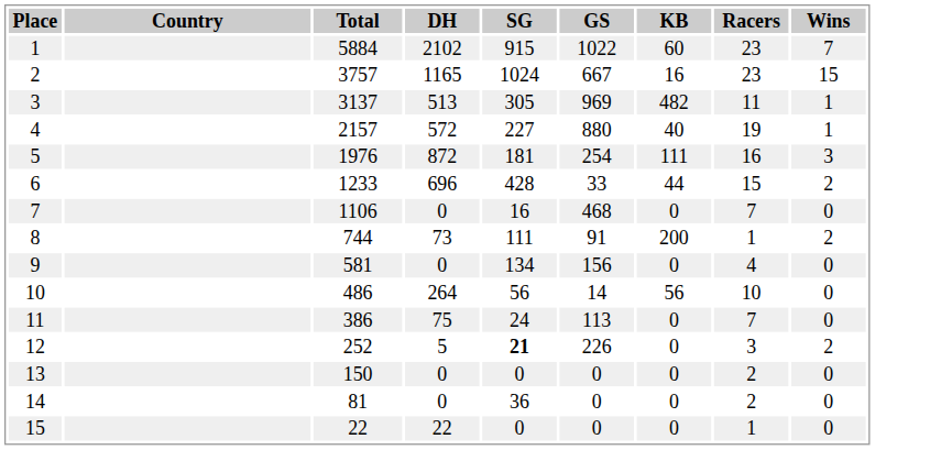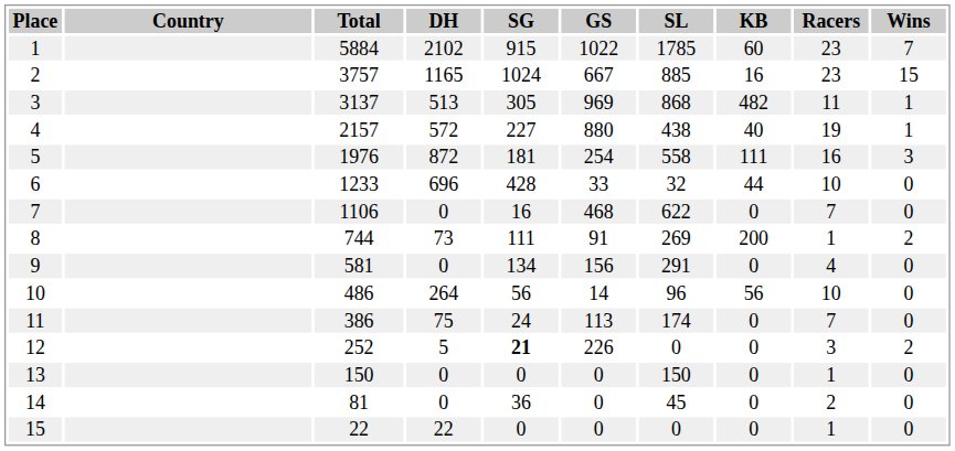+ column: SL | 1785 | 885 | 868 | 438 | 558 | 32 | 622 | 269 | 291 | 96 | 174 | 0 | 150 | 45 | 0
6 | Racers: 15 -> 10
6 | Wins: 2 -> 0
13 | Racers: 2 -> 1
